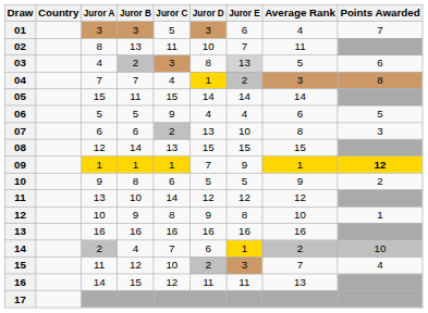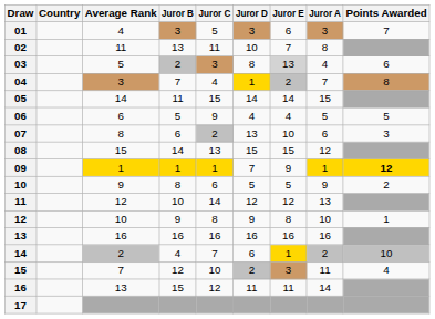columns swapped: Juror A <-> Average Rank
